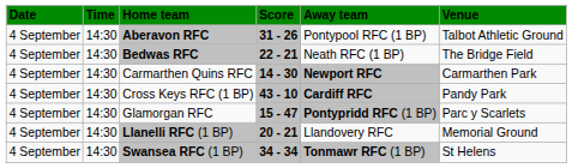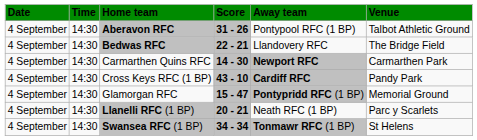Bedwas RFC | Away team: Neath RFC (1 BP) -> Llandovery RFC
Glamorgan RFC | Venue: Parc y Scarlets -> Memorial Ground
Llanelli RFC (1 BP) | Away team: Llandovery RFC -> Neath RFC (1 BP)
Llanelli RFC (1 BP) | Venue: Memorial Ground -> Parc y Scarlets
